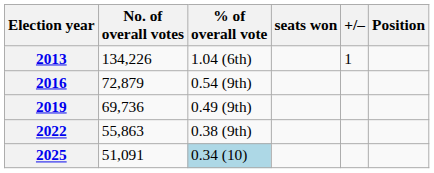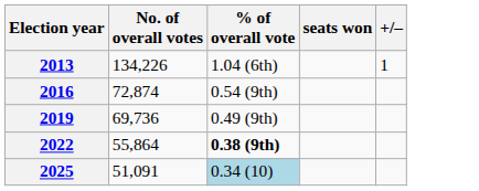- column: Position
2016 | No. of overall votes: 72,879 -> 72,874
2022 | No. of overall votes: 55,863 -> 55,864
2022 | % of overall vote: normal -> bold
